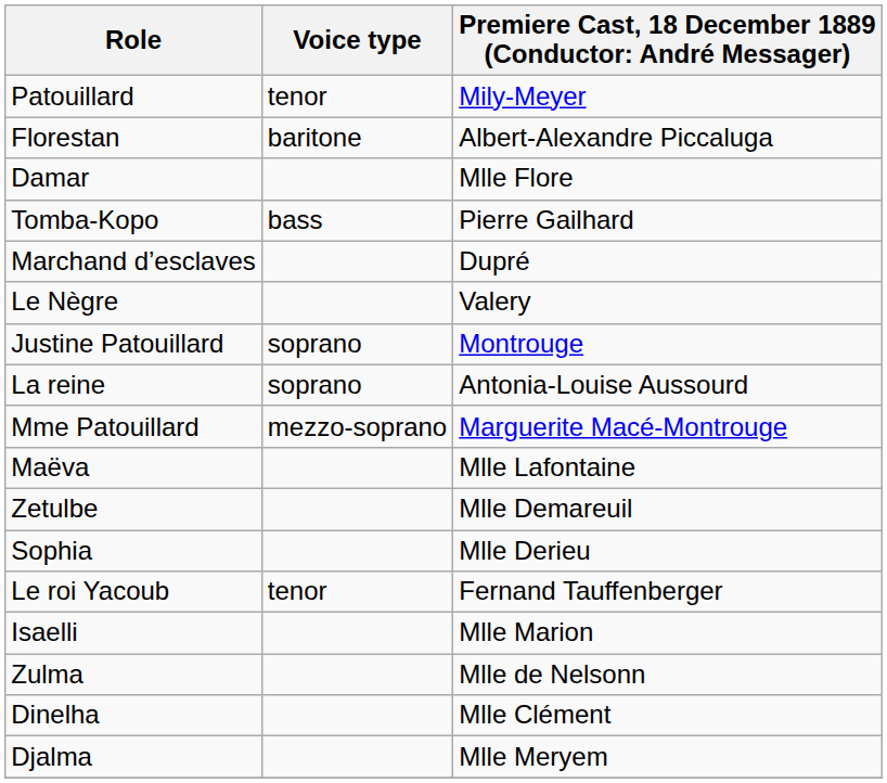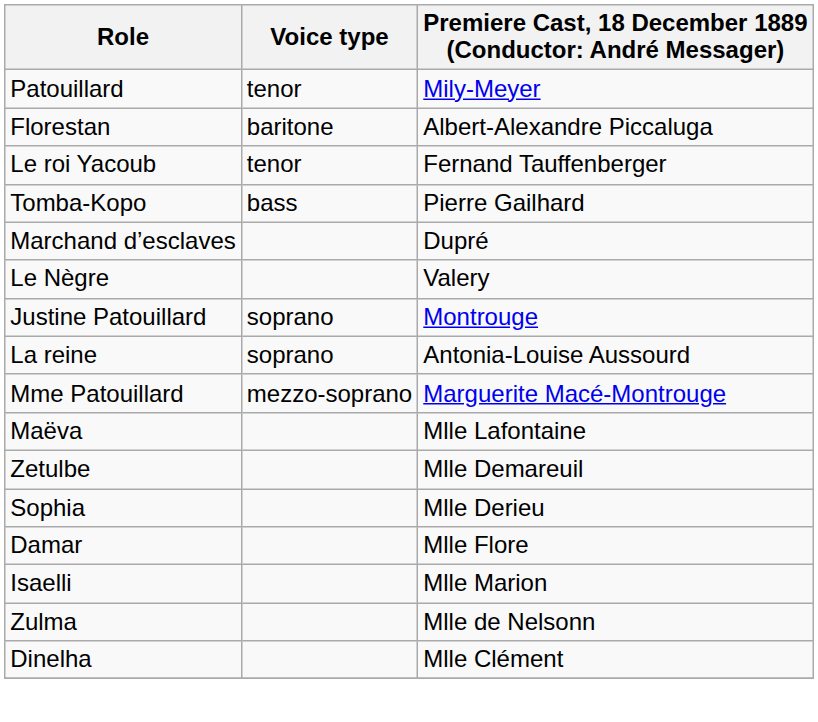rows swapped: Le roi Yacoub <-> Damar
- row: Djalma | Mlle Meryem
